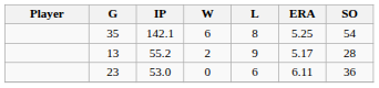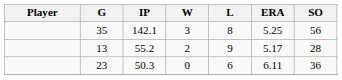35 | W: 6 -> 3
35 | SO: 54 -> 56
23 | IP: 53.0 -> 50.3
